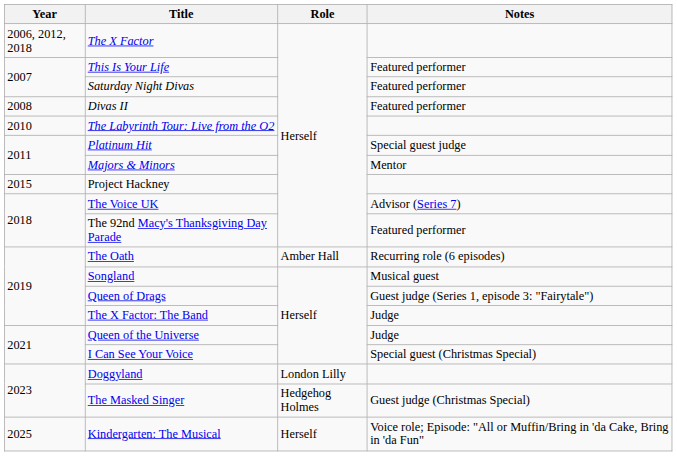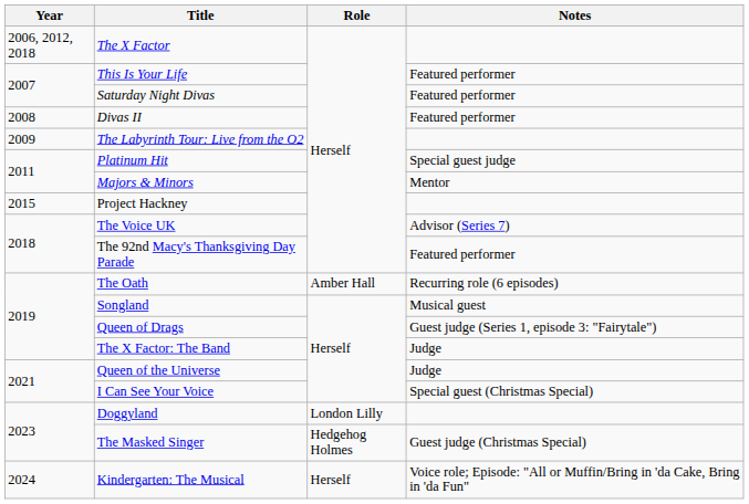The Labyrinth Tour: Live from the O2 | Year: 2010 -> 2009
Kindergarten: The Musical | Year: 2025 -> 2024
